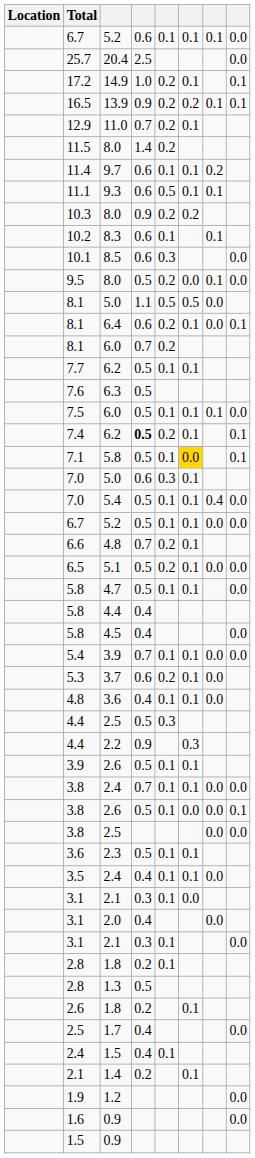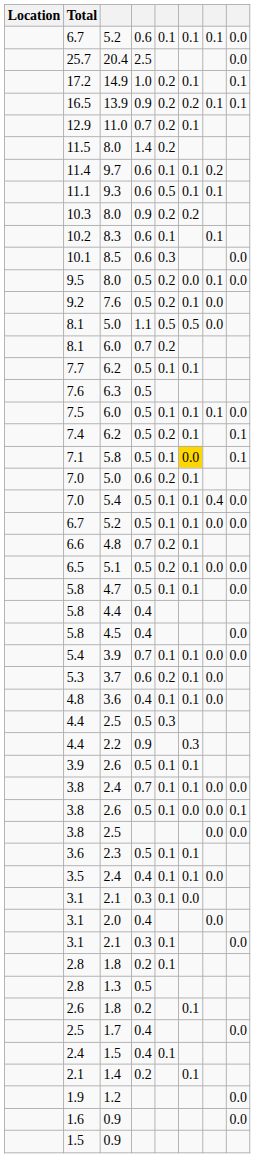+ row: 9.2 | 7.6 | 0.5 | 0.2 | 0.1 | 0.0
- row: 8.1 | 6.4 | 0.6 | 0.2 | 0.1 | 0.0 | 0.1
7.4 | column 4: bold -> normal
7.0 / 5.0 | column 5: 0.3 -> 0.2
